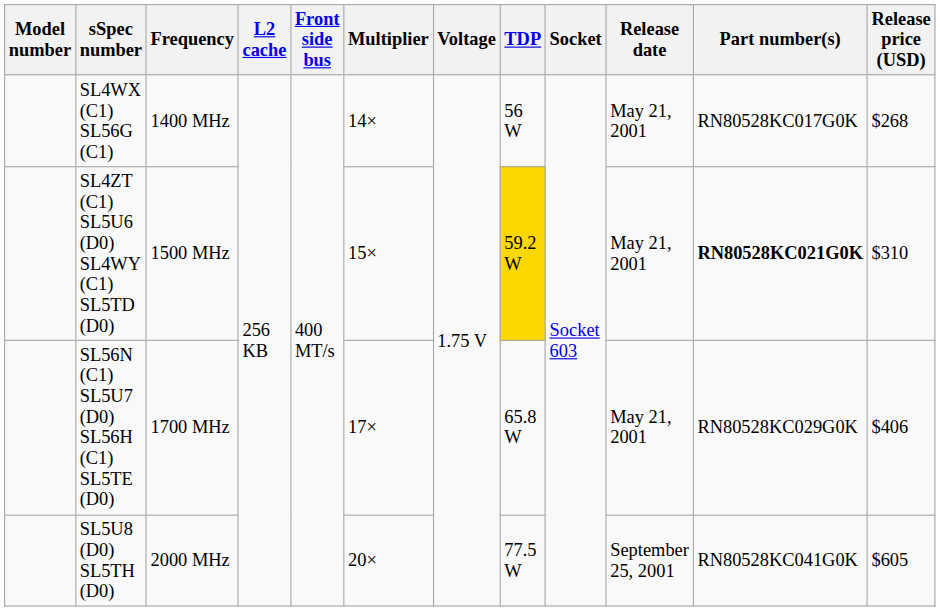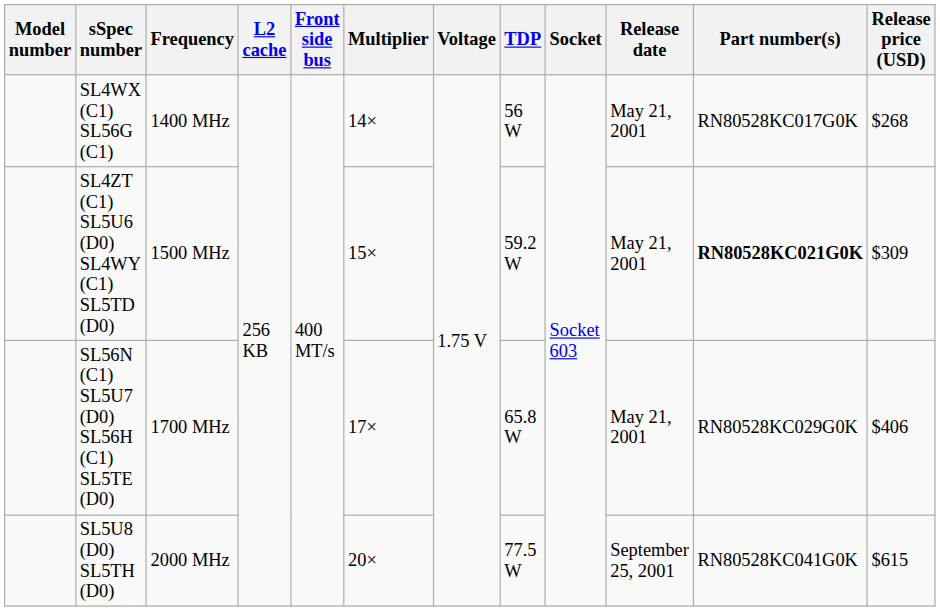SL4ZT (C1) SL5U6 (D0) SL4WY (C1) SL5TD (D0) | TDP: gold background -> no background
SL4ZT (C1) SL5U6 (D0) SL4WY (C1) SL5TD (D0) | Release price (USD): $310 -> $309
SL5U8 (D0) SL5TH (D0) | Release price (USD): $605 -> $615
